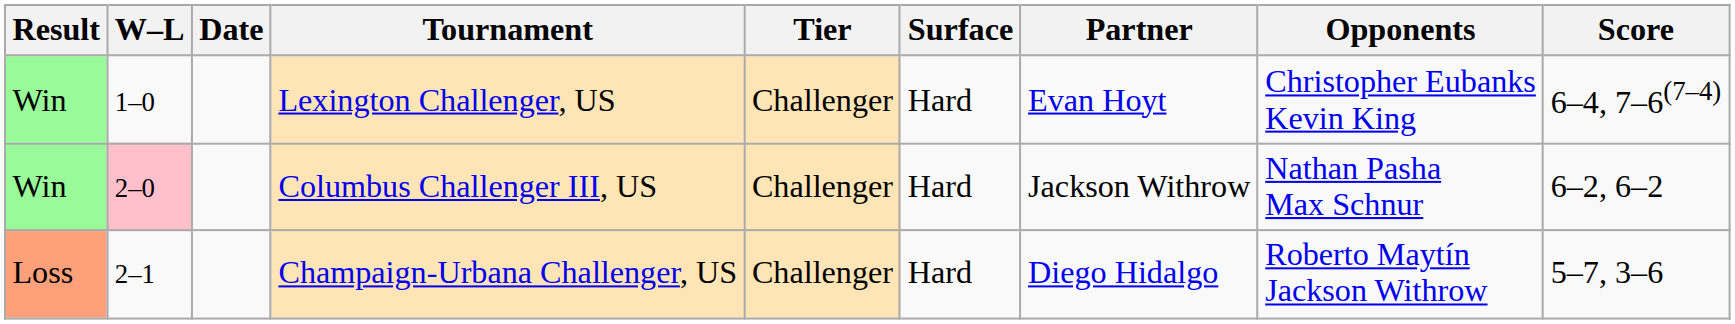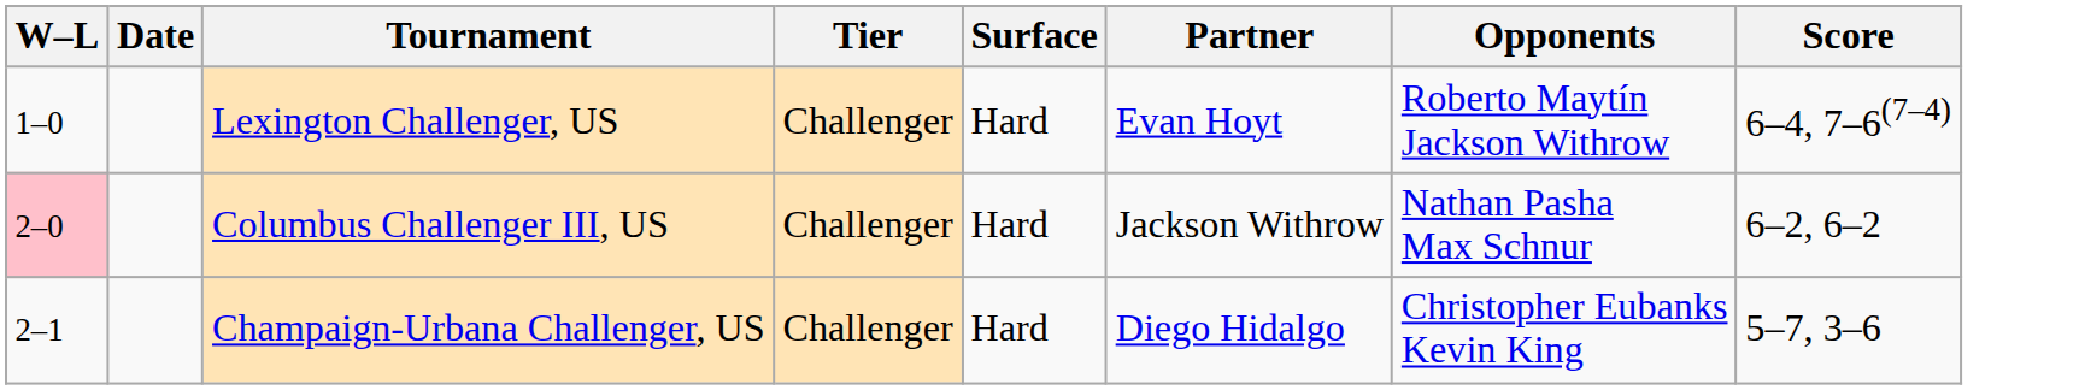- column: Result | Win | Win | Loss
Lexington Challenger, US | Opponents: Christopher Eubanks Kevin King -> Roberto Maytín Jackson Withrow
Champaign-Urbana Challenger, US | Opponents: Roberto Maytín Jackson Withrow -> Christopher Eubanks Kevin King
